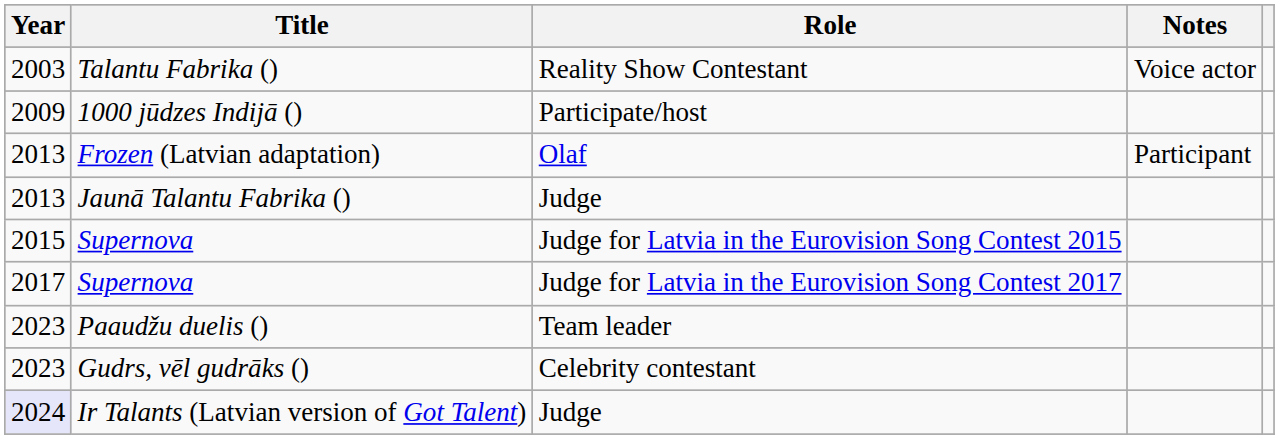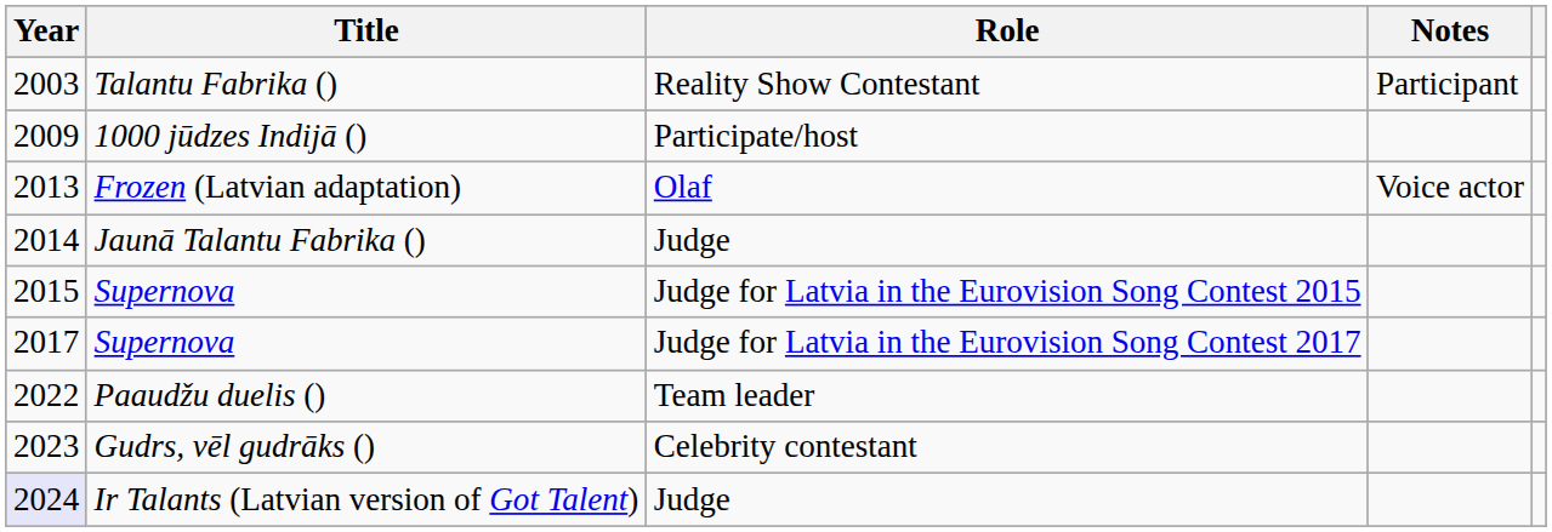Talantu Fabrika () | Notes: Voice actor -> Participant
Frozen (Latvian adaptation) | Notes: Participant -> Voice actor
Jaunā Talantu Fabrika () | Year: 2013 -> 2014
Paaudžu duelis () | Year: 2023 -> 2022
